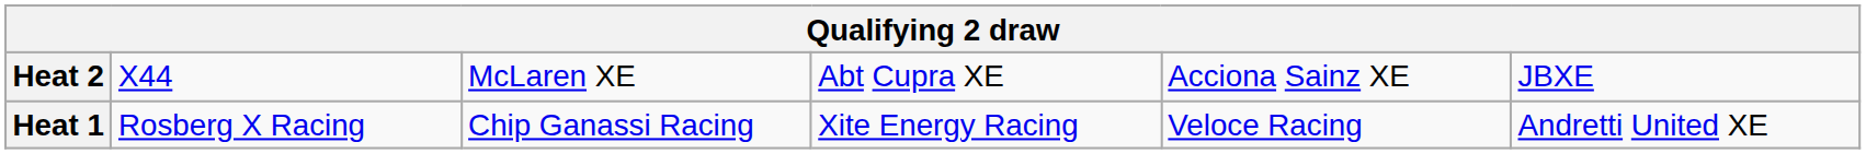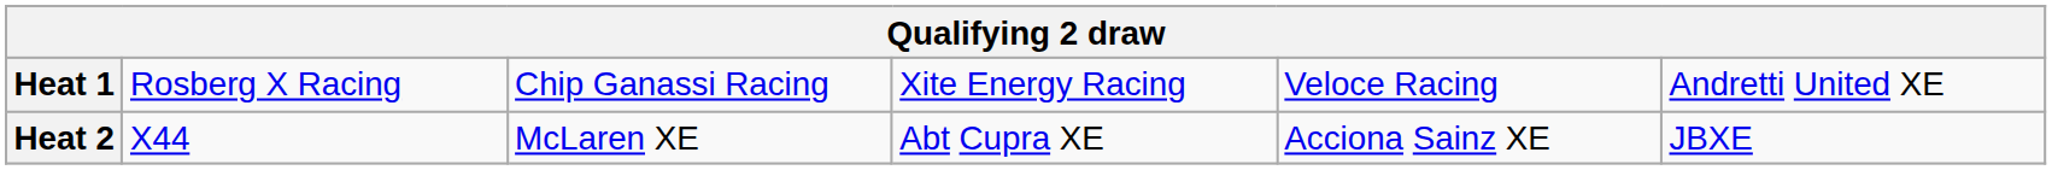rows swapped: Heat 1 <-> Heat 2
